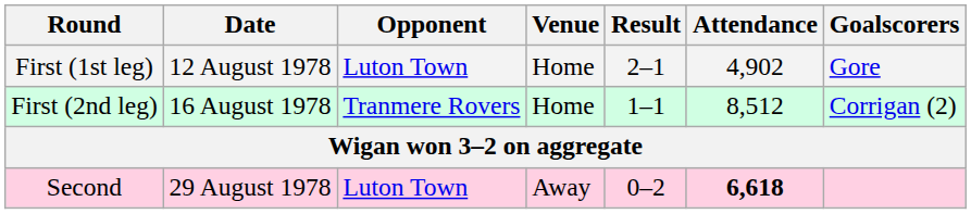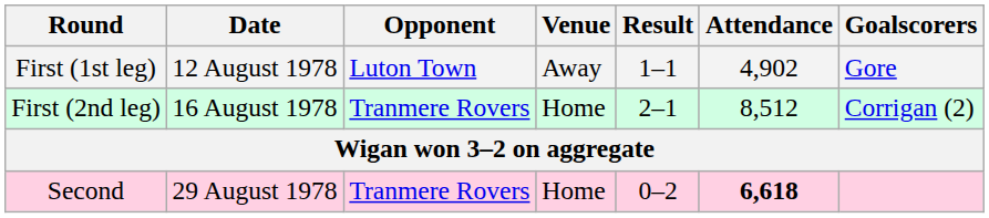First (1st leg) | Venue: Home -> Away
First (1st leg) | Result: 2–1 -> 1–1
First (2nd leg) | Result: 1–1 -> 2–1
Second | Opponent: Luton Town -> Tranmere Rovers
Second | Venue: Away -> Home
